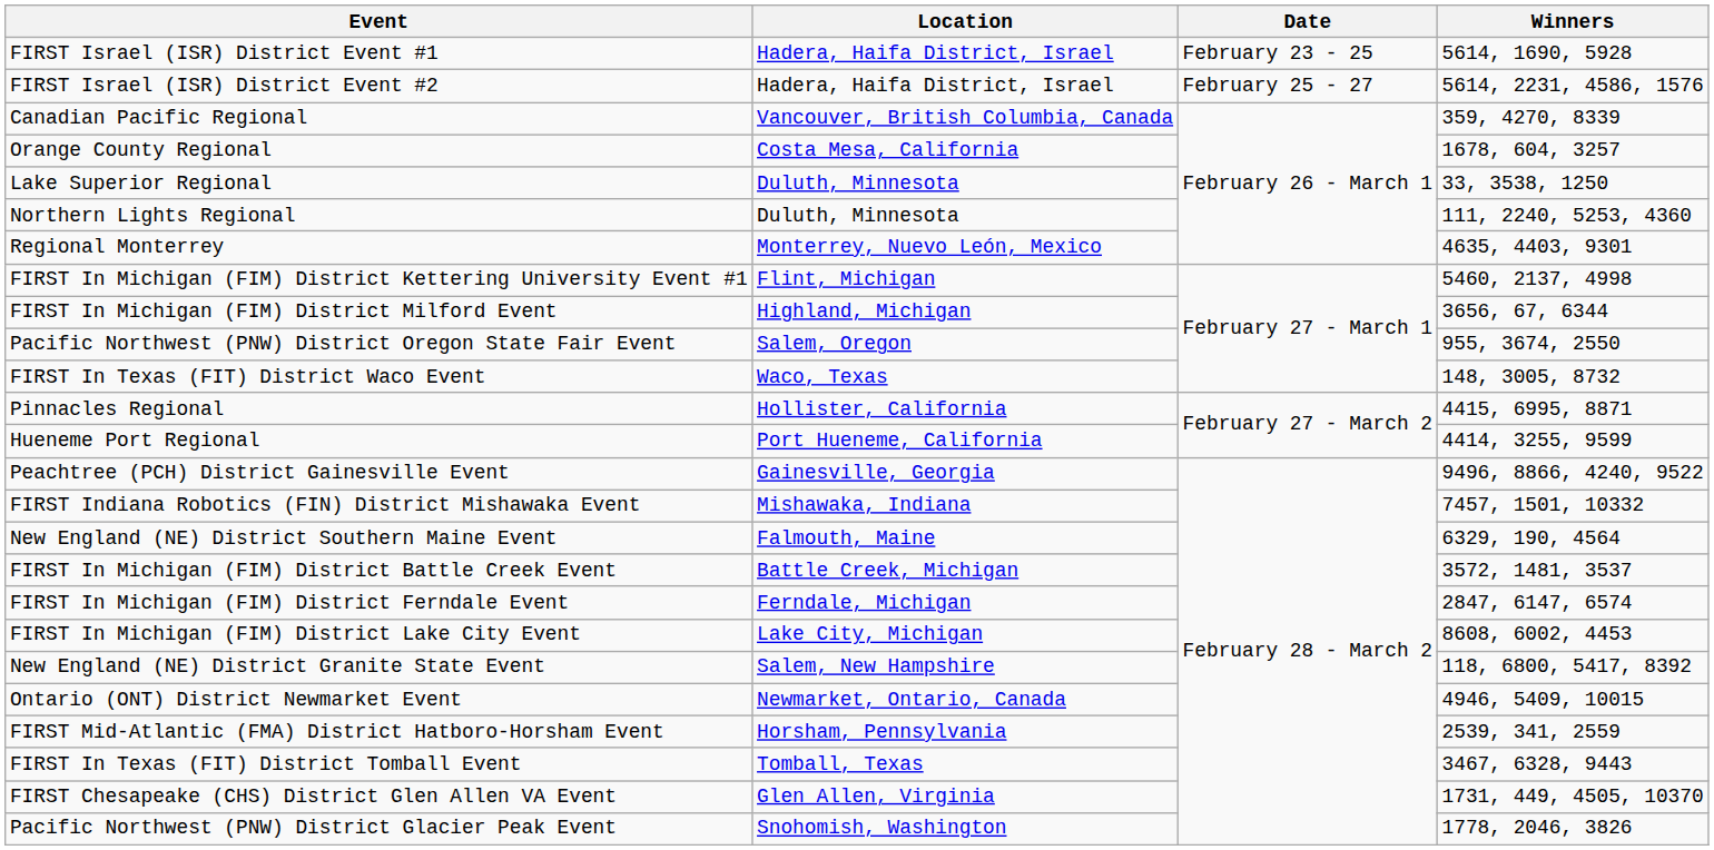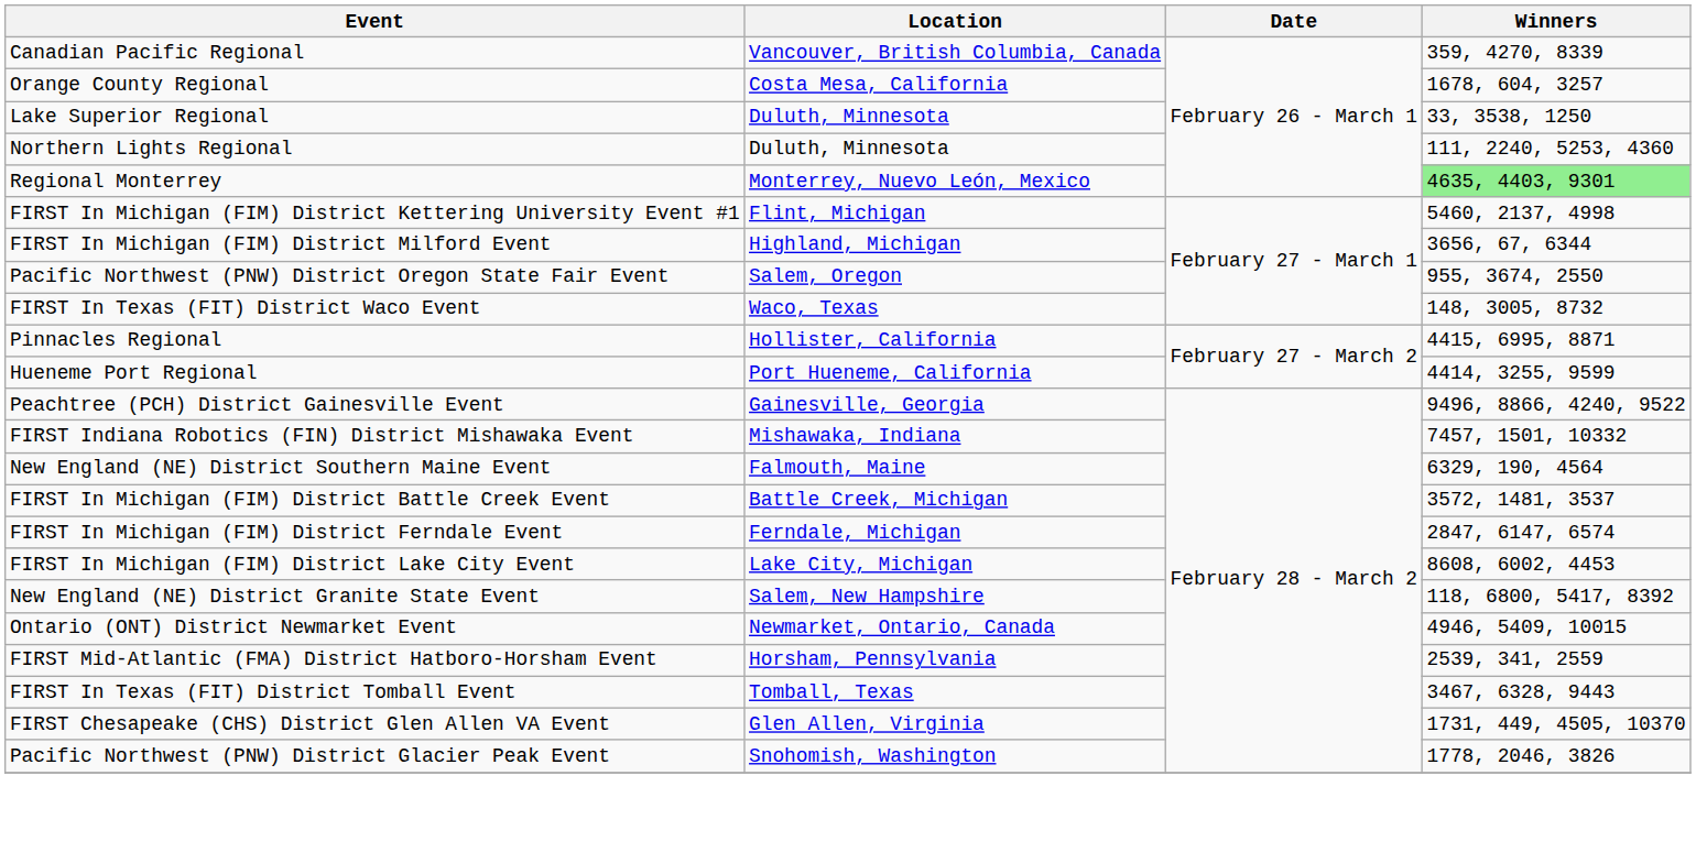- row: FIRST Israel (ISR) District Event #1 | Hadera, Haifa District, Israel | February 23 - 25 | 5614, 1690, 5928
- row: FIRST Israel (ISR) District Event #2 | Hadera, Haifa District, Israel | February 25 - 27 | 5614, 2231, 4586, 1576
Regional Monterrey | Winners: no background -> lightgreen background
